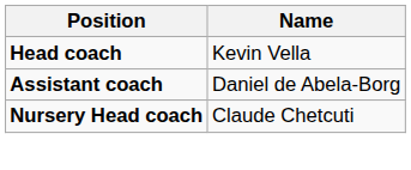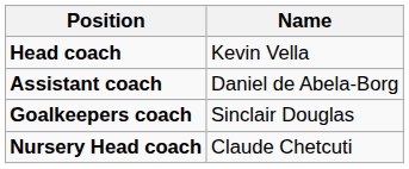+ row: Goalkeepers coach | Sinclair Douglas
